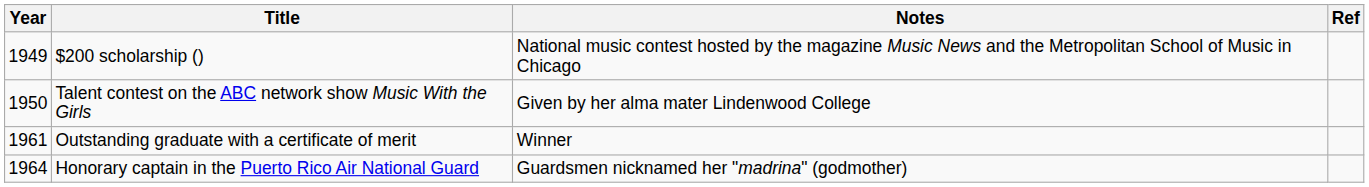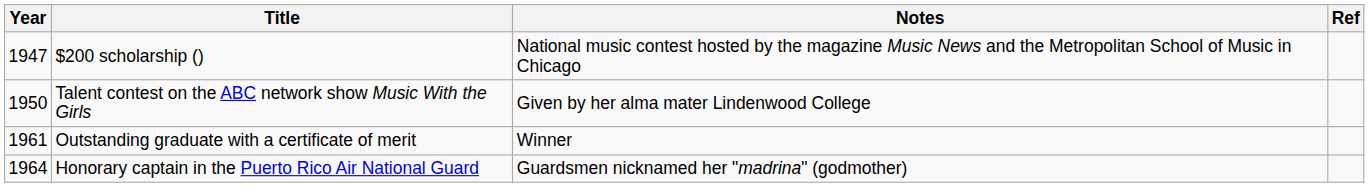$200 scholarship () | Year: 1949 -> 1947
